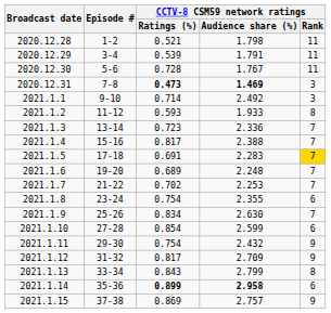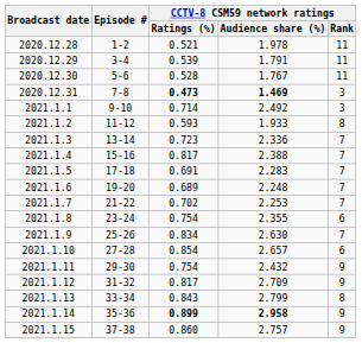2020.12.28 | CCTV-8 CSM59 network ratings / Audience share (%): 1.798 -> 1.978
2020.12.30 | CCTV-8 CSM59 network ratings / Ratings (%): 0.728 -> 0.528
2021.1.5 | CCTV-8 CSM59 network ratings / Rank: gold background -> no background
2021.1.10 | CCTV-8 CSM59 network ratings / Audience share (%): 2.599 -> 2.657
2021.1.14 | CCTV-8 CSM59 network ratings / Rank: 6 -> 9
2021.1.15 | CCTV-8 CSM59 network ratings / Ratings (%): 0.869 -> 0.860
